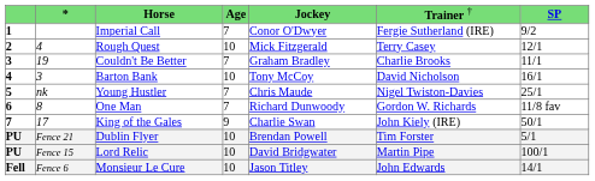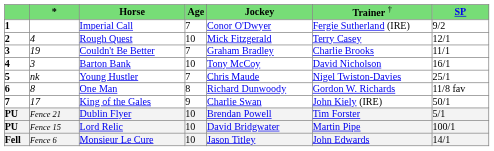One Man | column 4: 7 -> 8
